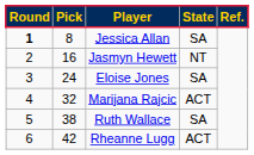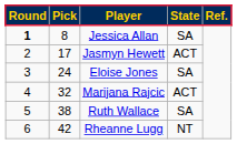Jasmyn Hewett | column 2: 16 -> 17
Jasmyn Hewett | column 4: NT -> ACT
Rheanne Lugg | column 4: ACT -> NT
